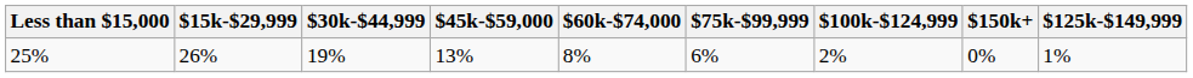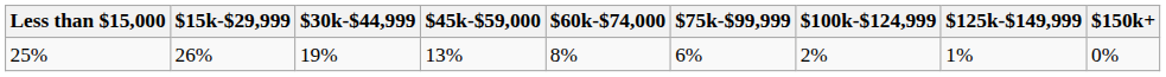columns swapped: $125k-$149,999 <-> $150k+
